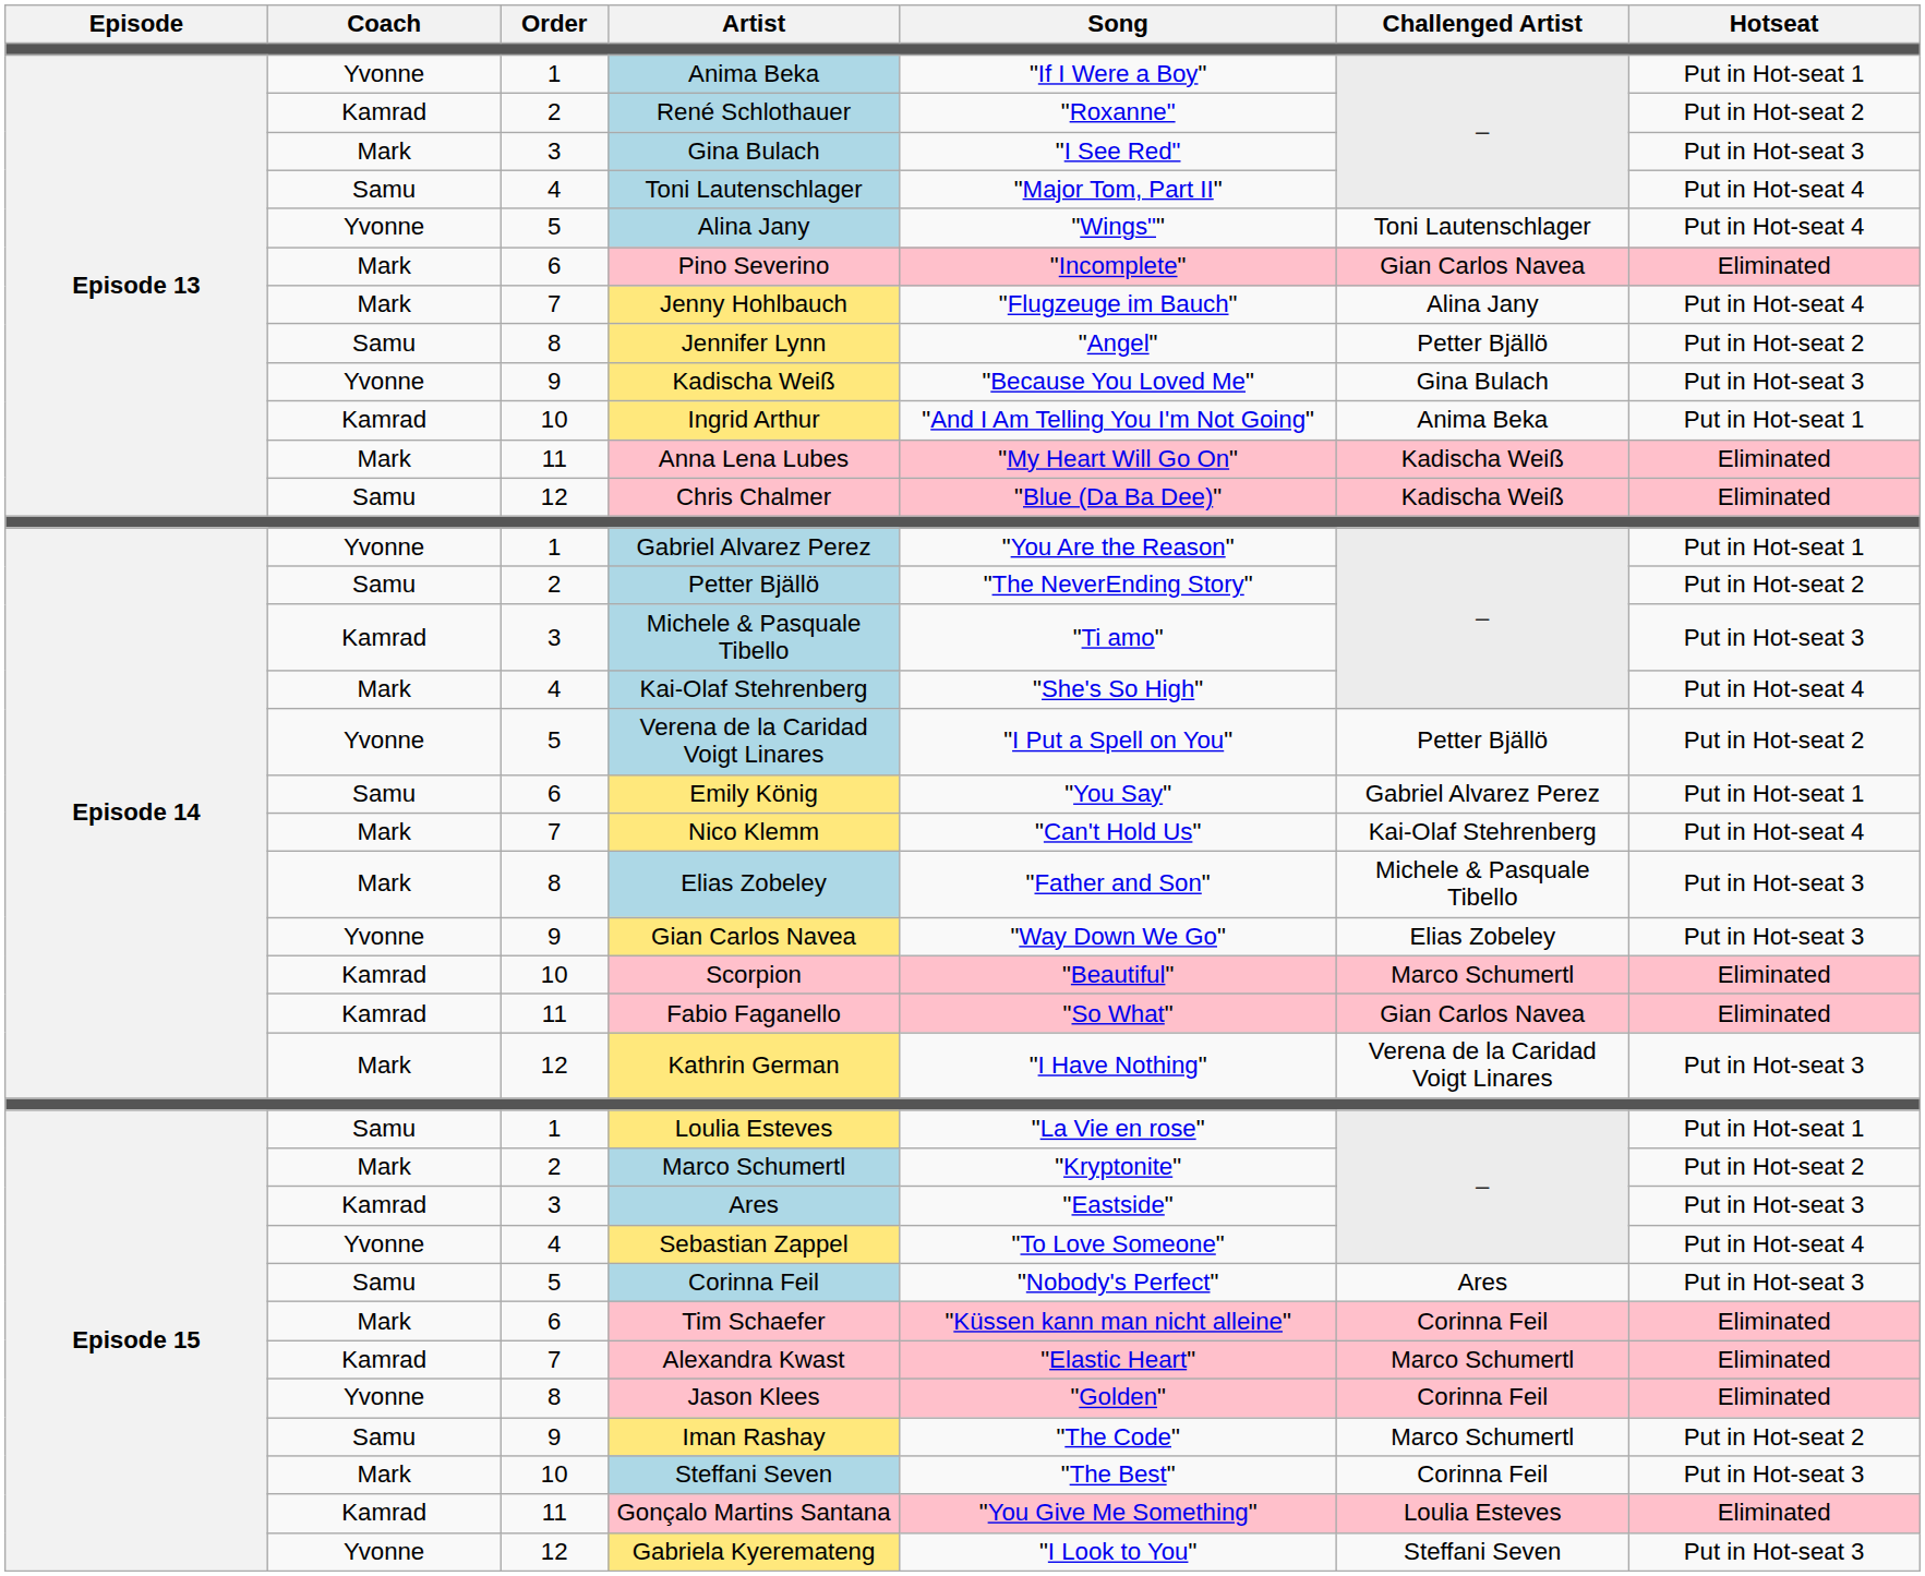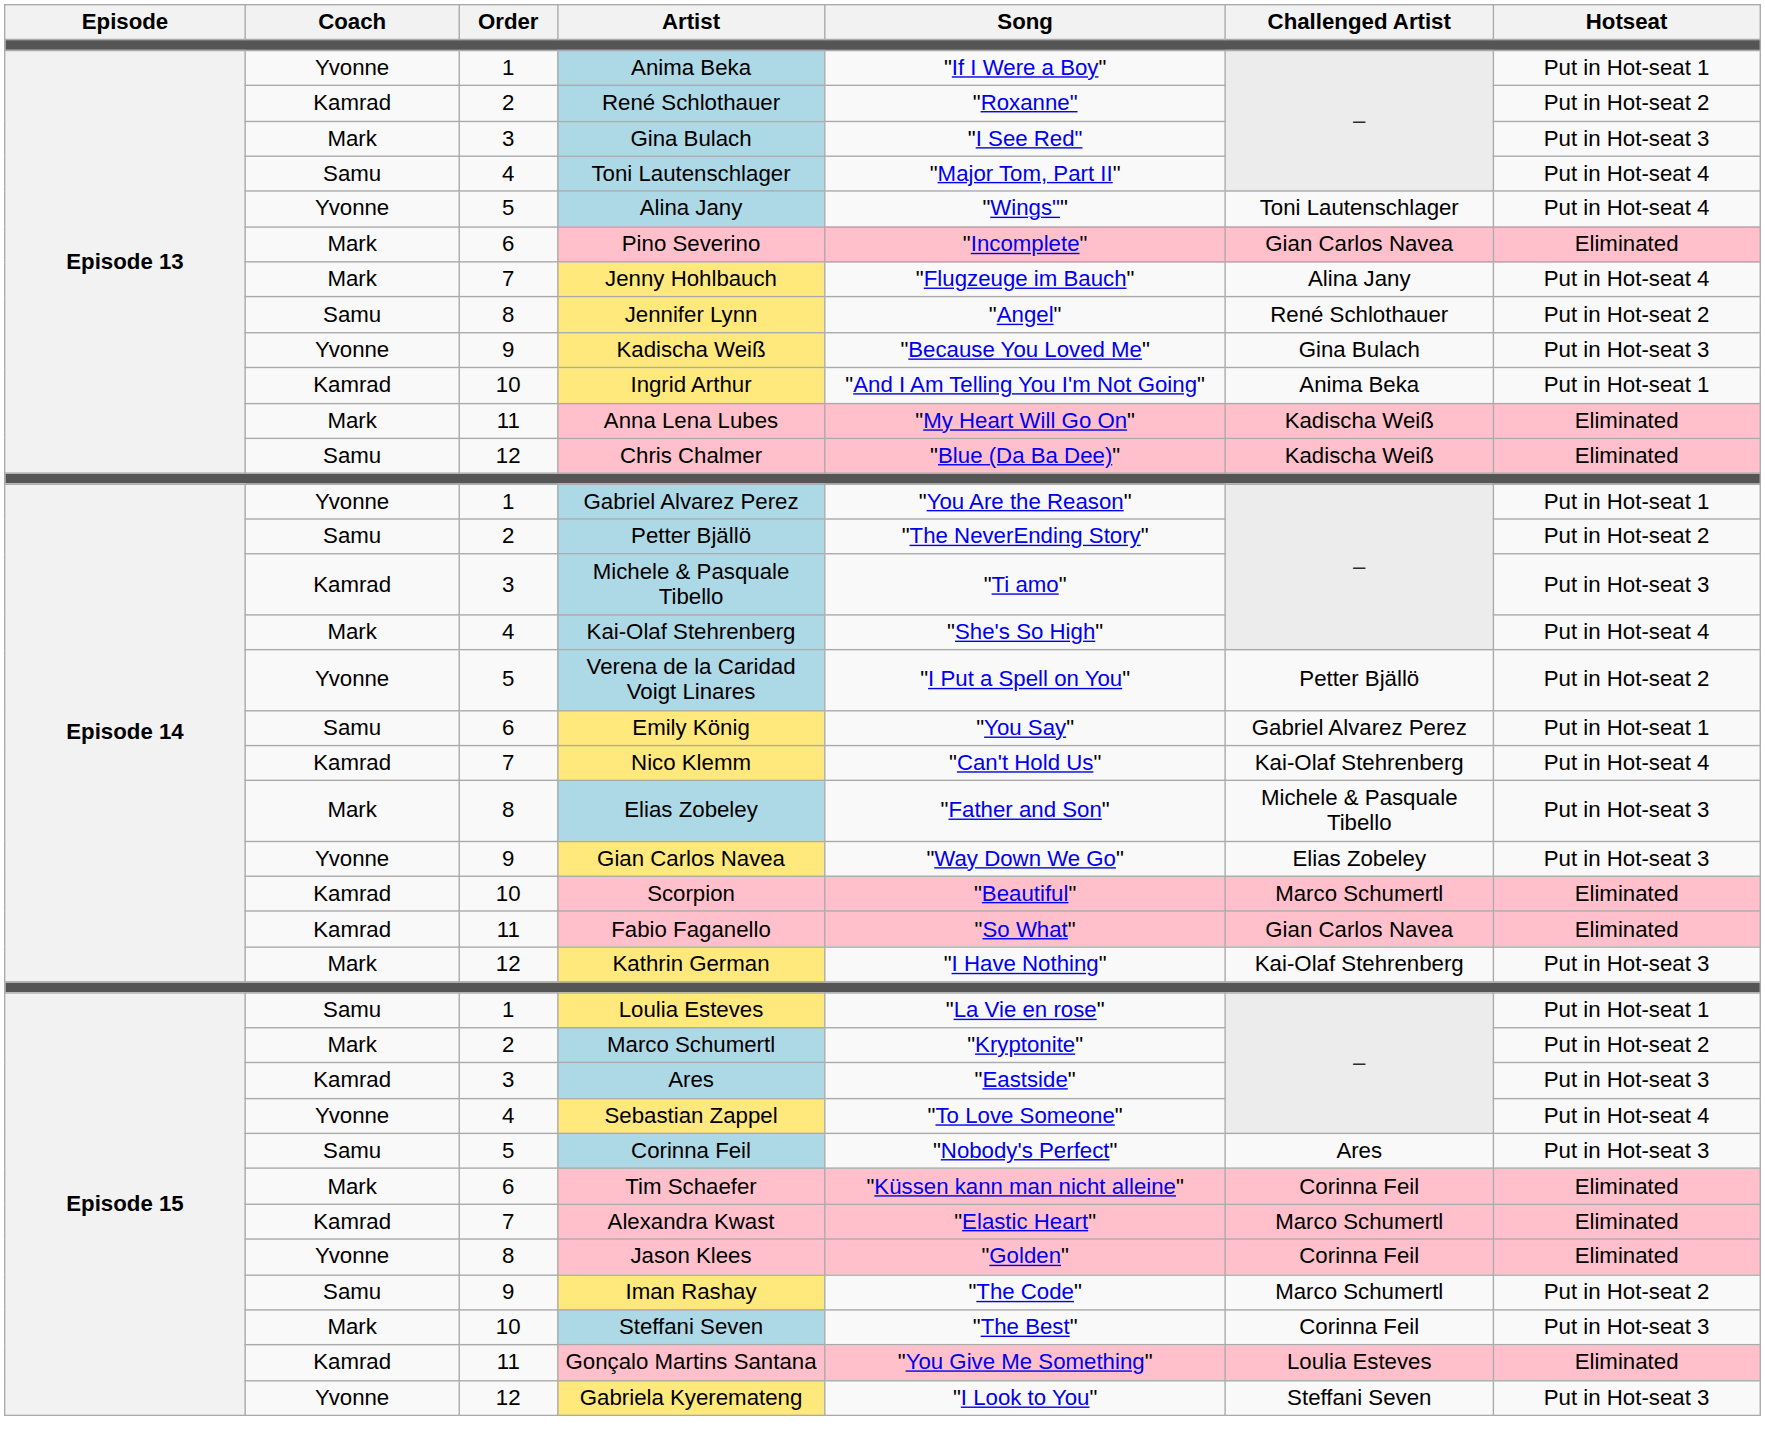Jennifer Lynn | Challenged Artist: Petter Bjällö -> René Schlothauer
Nico Klemm | Coach: Mark -> Kamrad
Kathrin German | Challenged Artist: Verena de la Caridad Voigt Linares -> Kai-Olaf Stehrenberg
